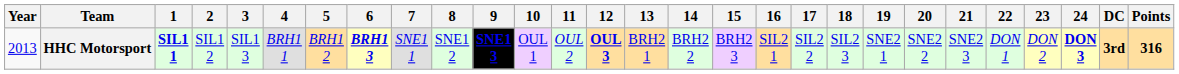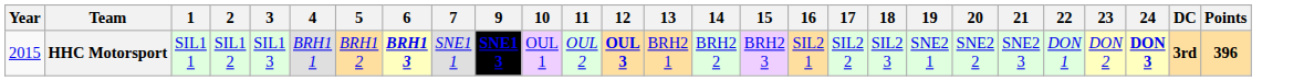- column: 8 | SNE1 2
HHC Motorsport | Year: 2013 -> 2015
HHC Motorsport | 1: bold -> normal
HHC Motorsport | Points: 316 -> 396
